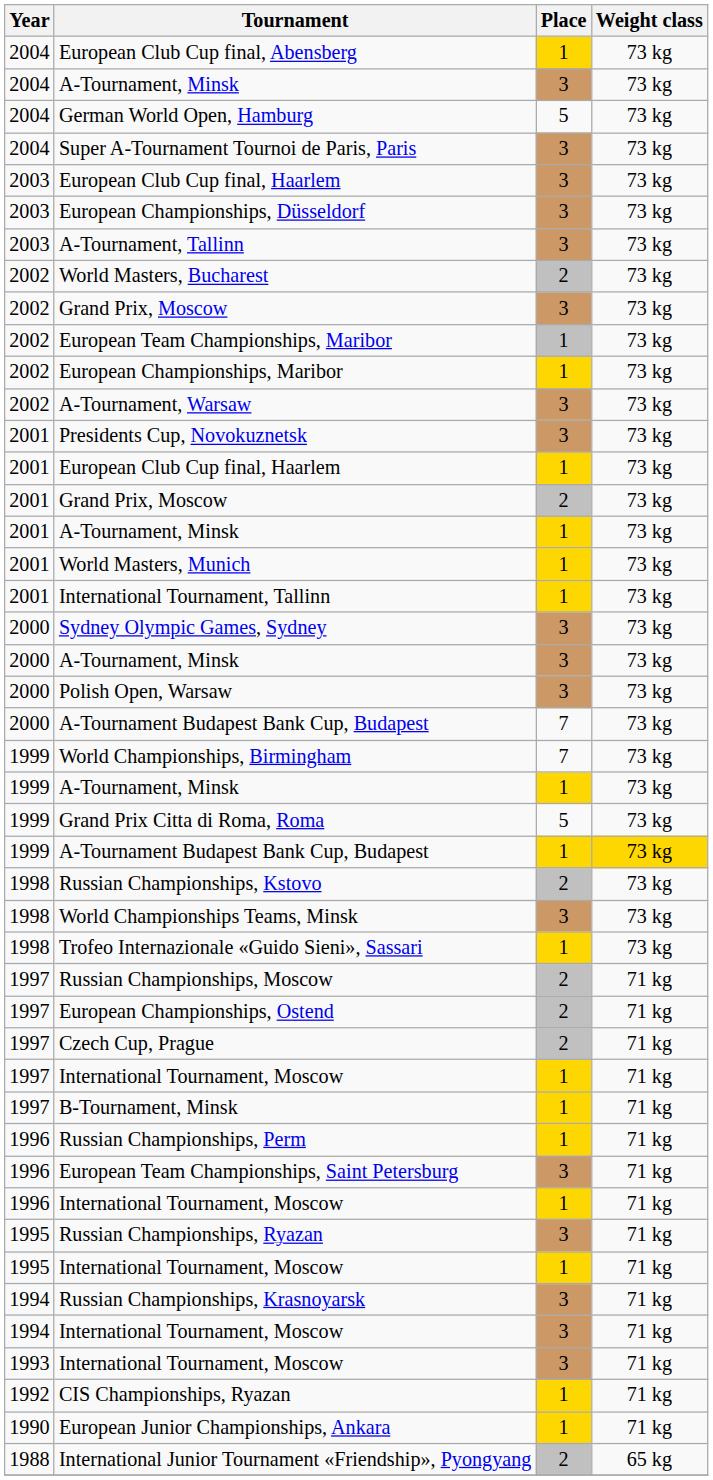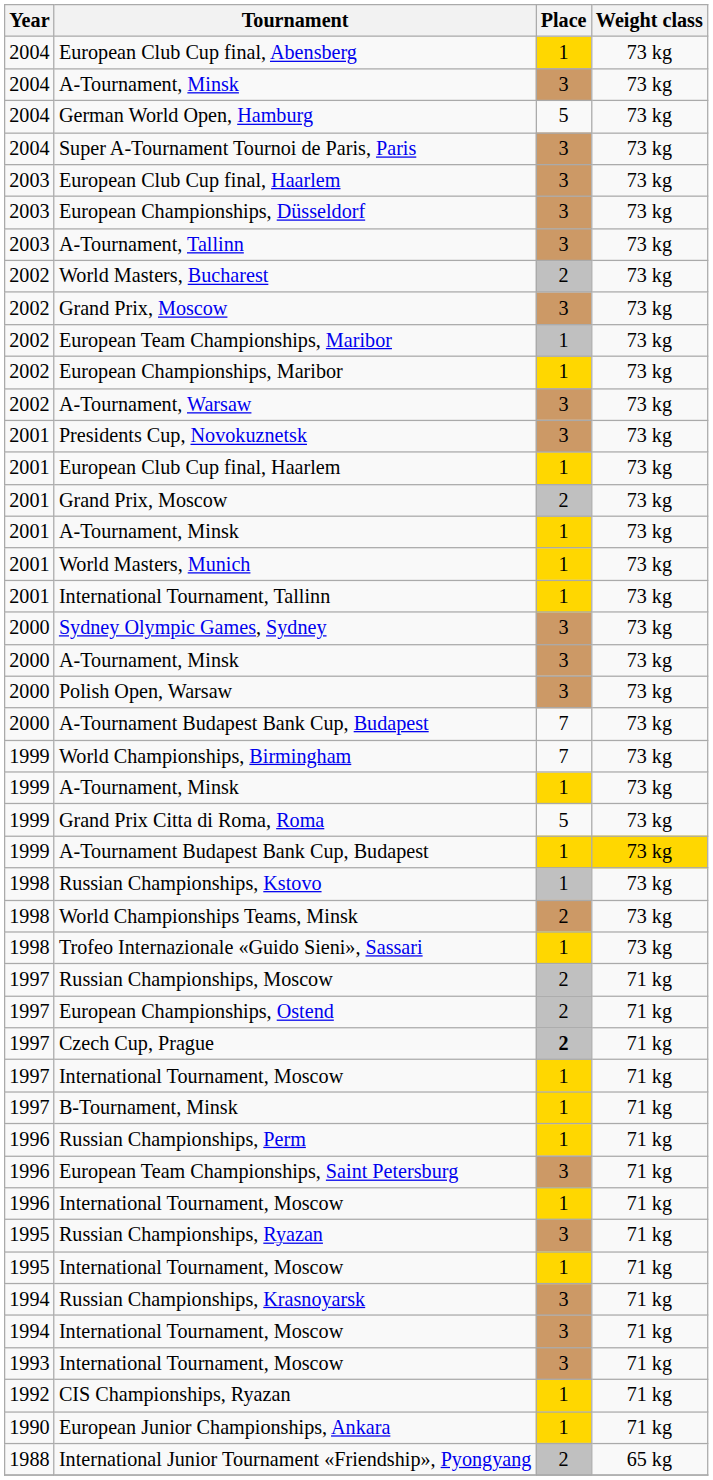Russian Championships, Kstovo | Place: 2 -> 1
World Championships Teams, Minsk | Place: 3 -> 2
Czech Cup, Prague | Place: normal -> bold
